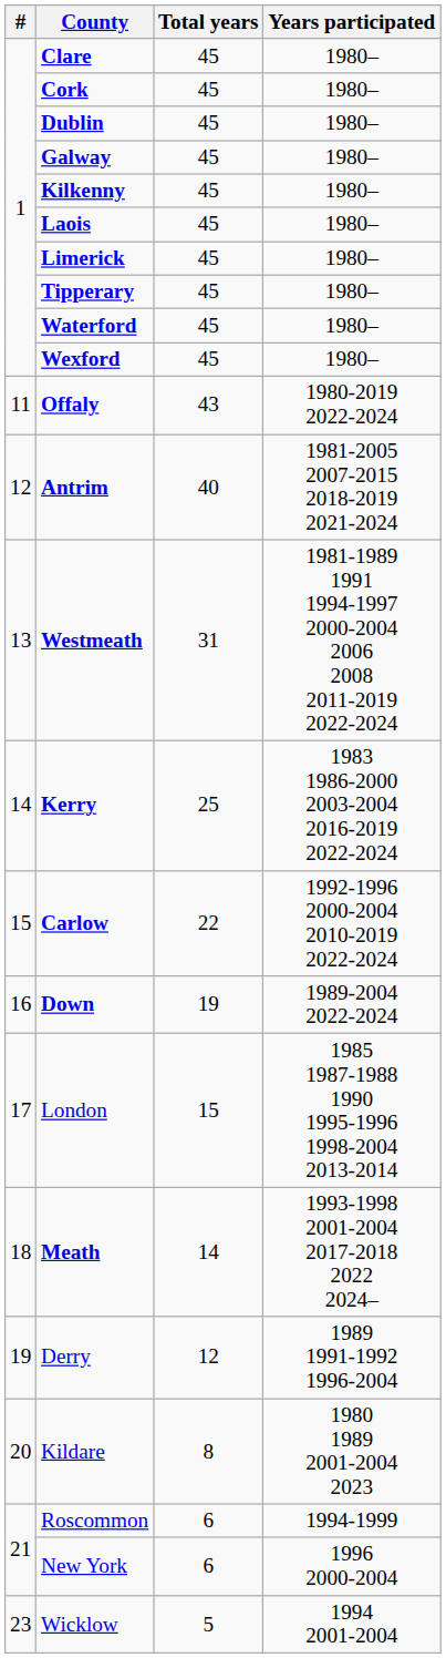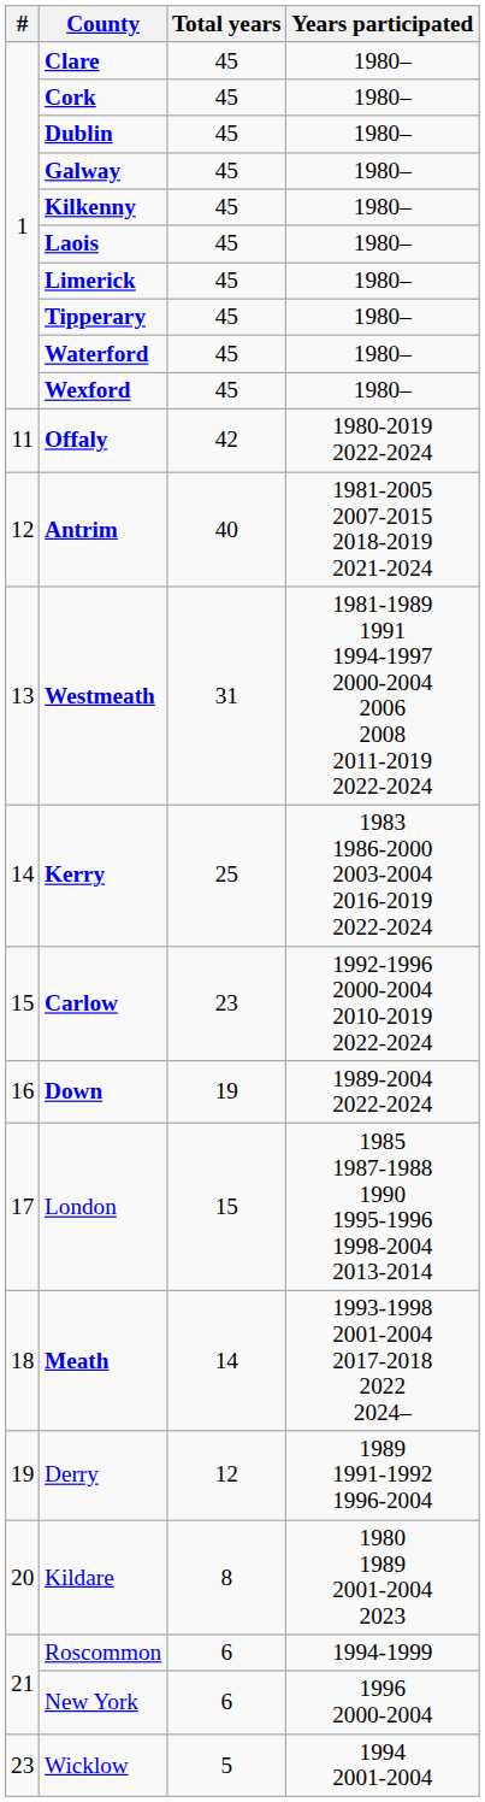Offaly | Total years: 43 -> 42
Carlow | Total years: 22 -> 23
